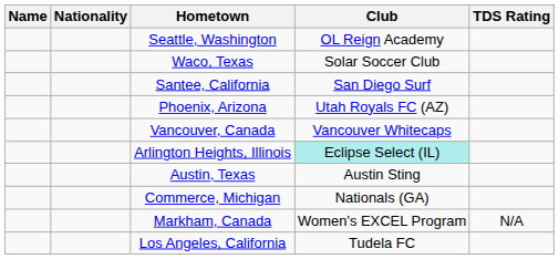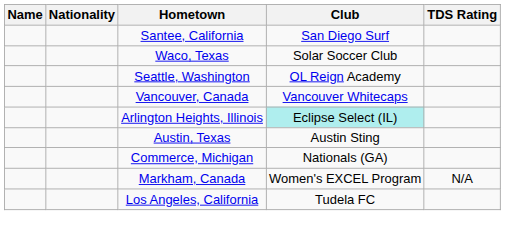rows swapped: Santee, California <-> Seattle, Washington
- row: Phoenix, Arizona | Utah Royals FC (AZ)
